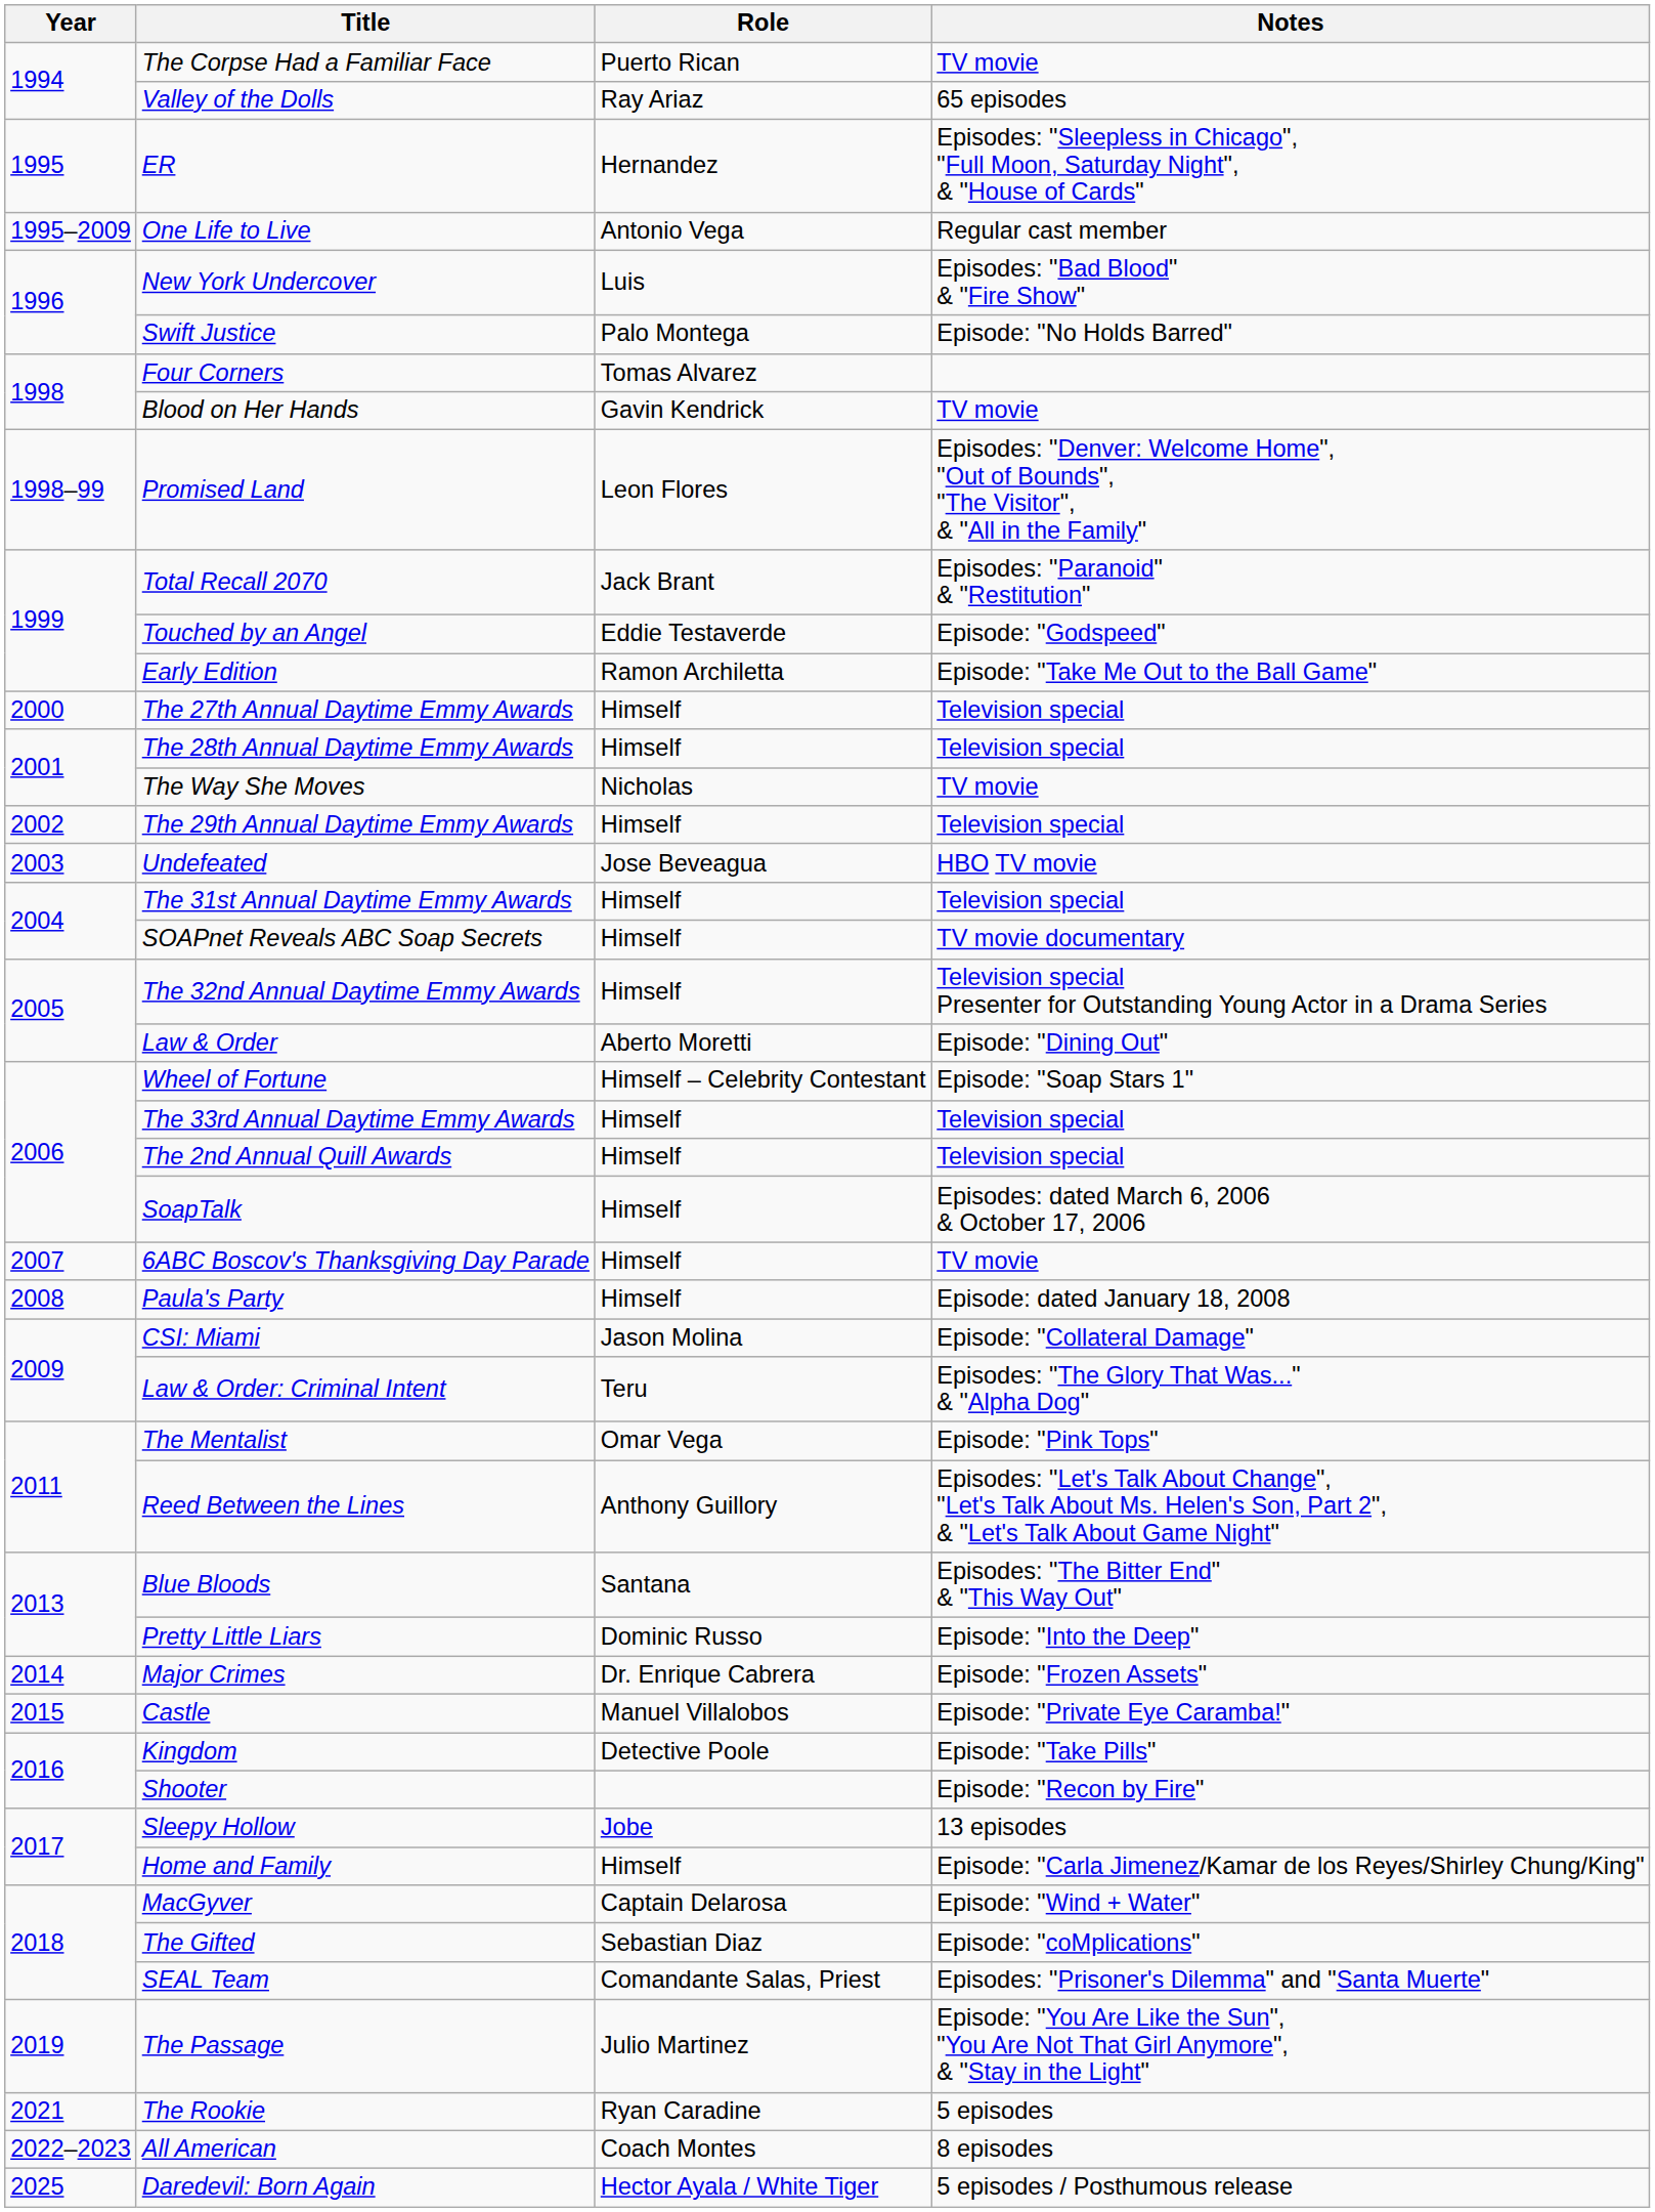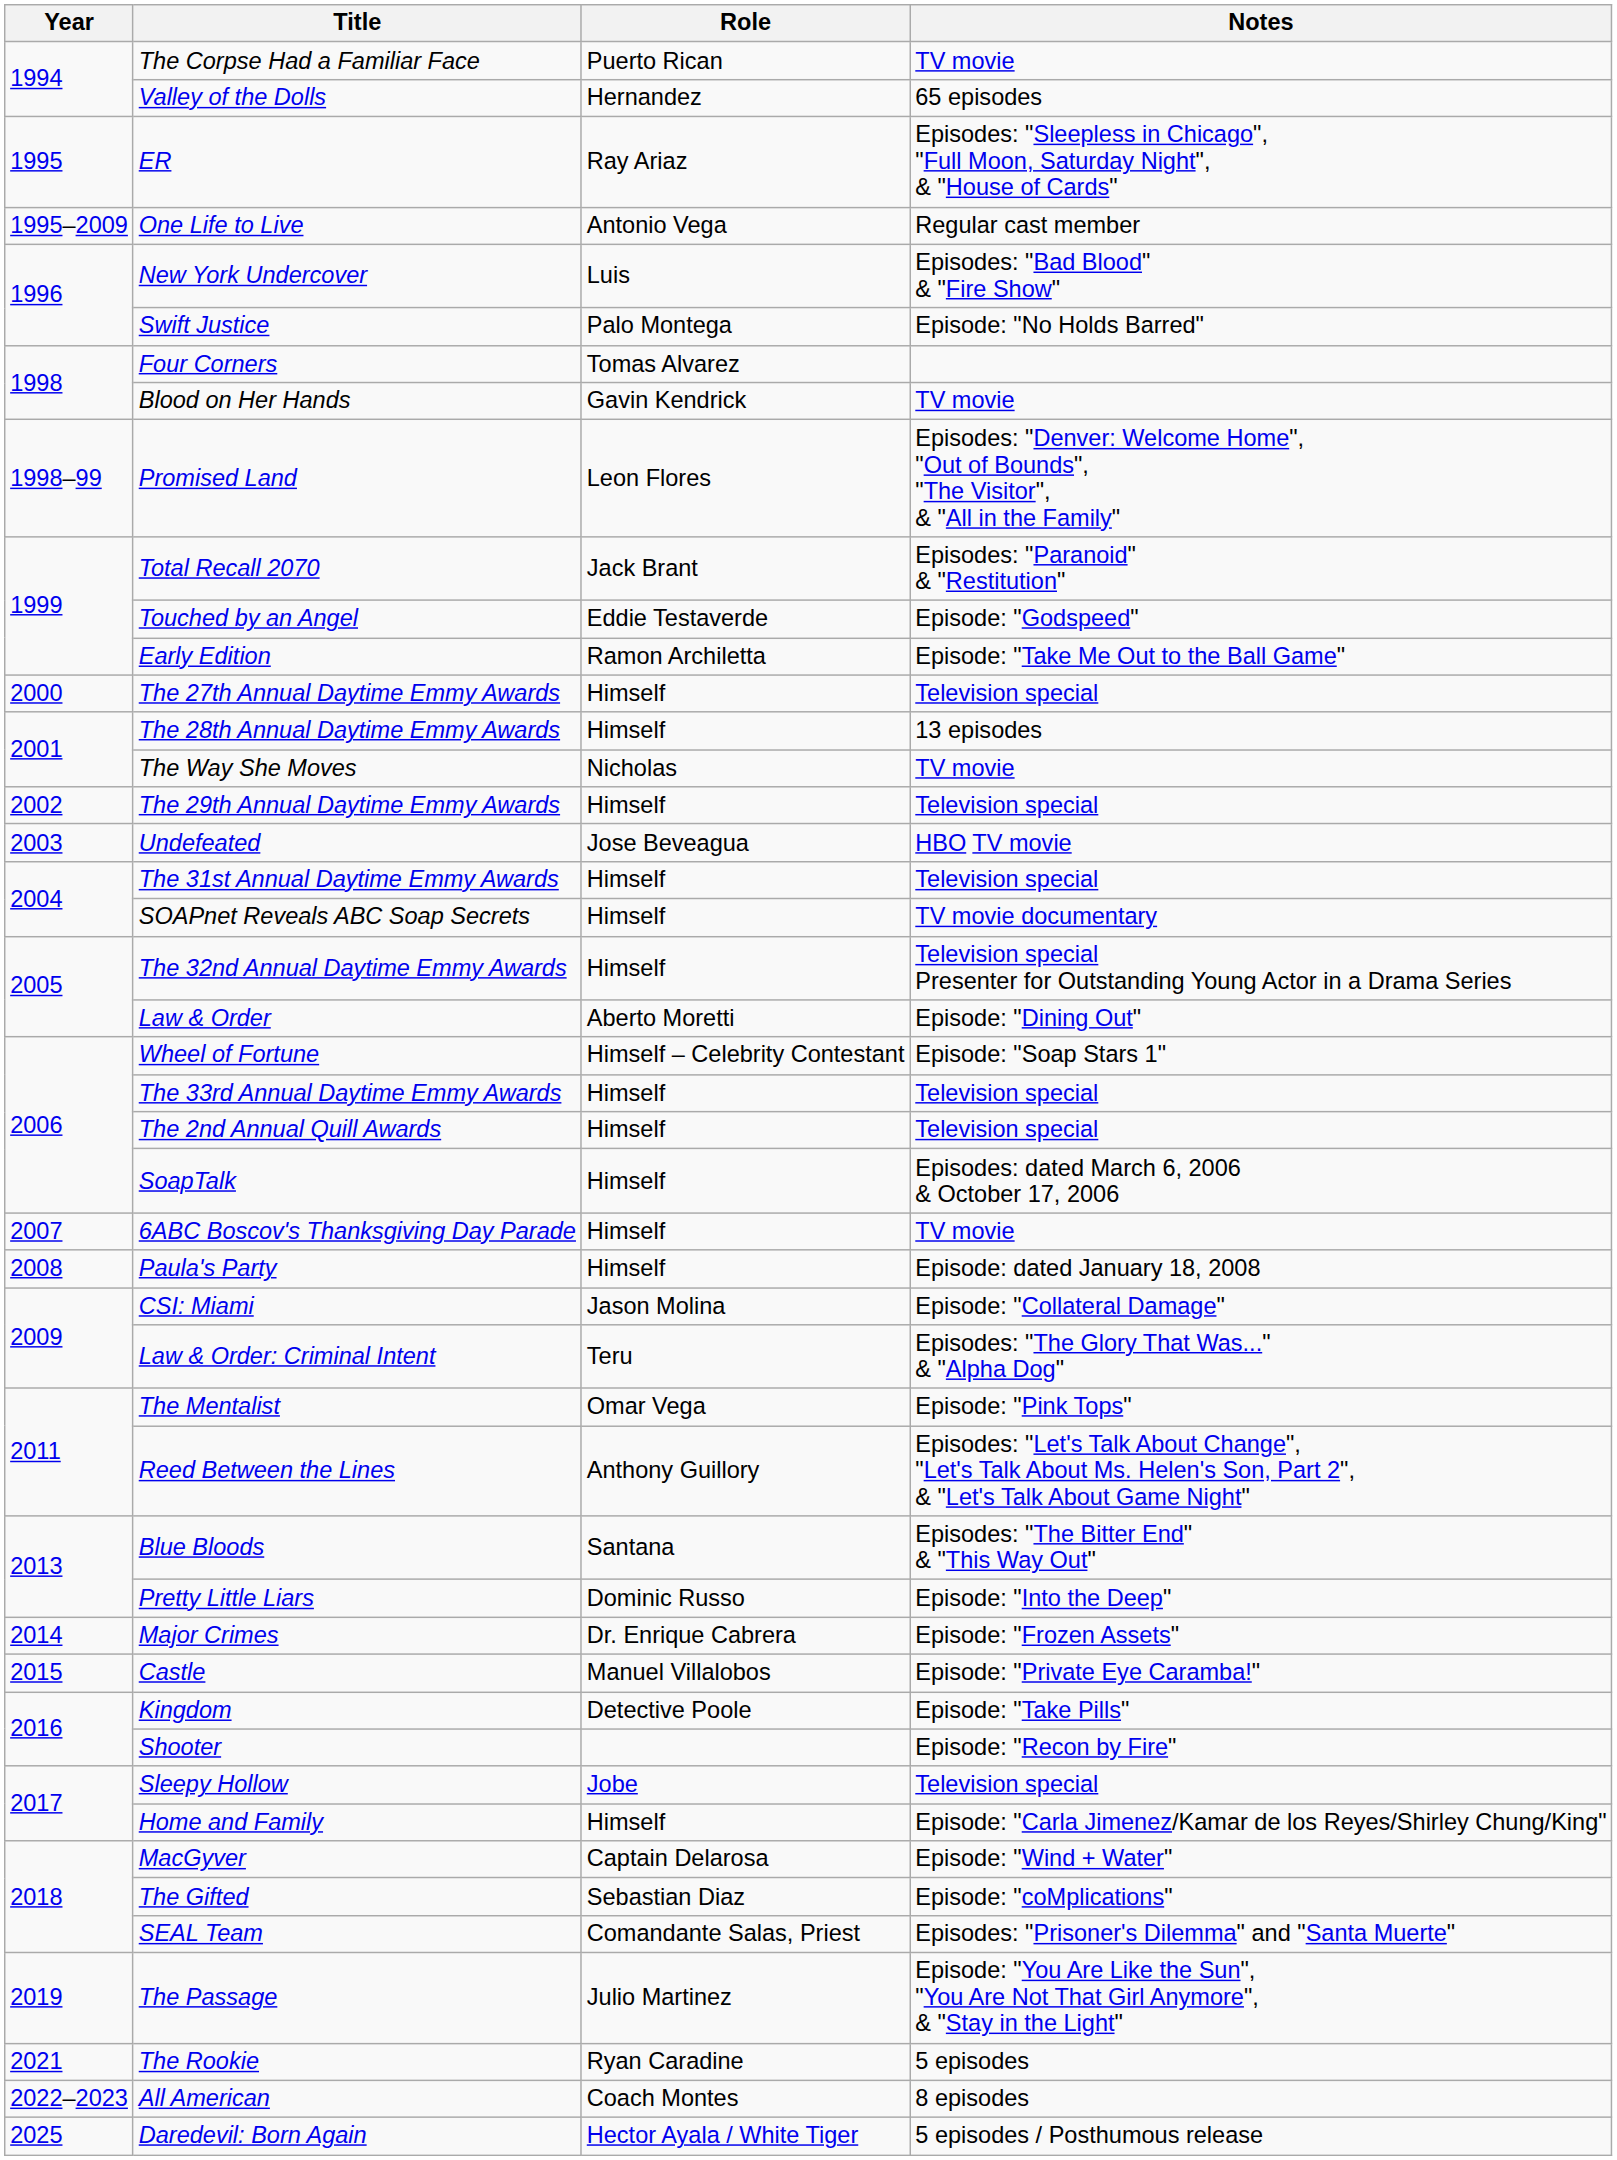Valley of the Dolls | Role: Ray Ariaz -> Hernandez
ER | Role: Hernandez -> Ray Ariaz
The 28th Annual Daytime Emmy Awards | Notes: Television special -> 13 episodes
Sleepy Hollow | Notes: 13 episodes -> Television special
